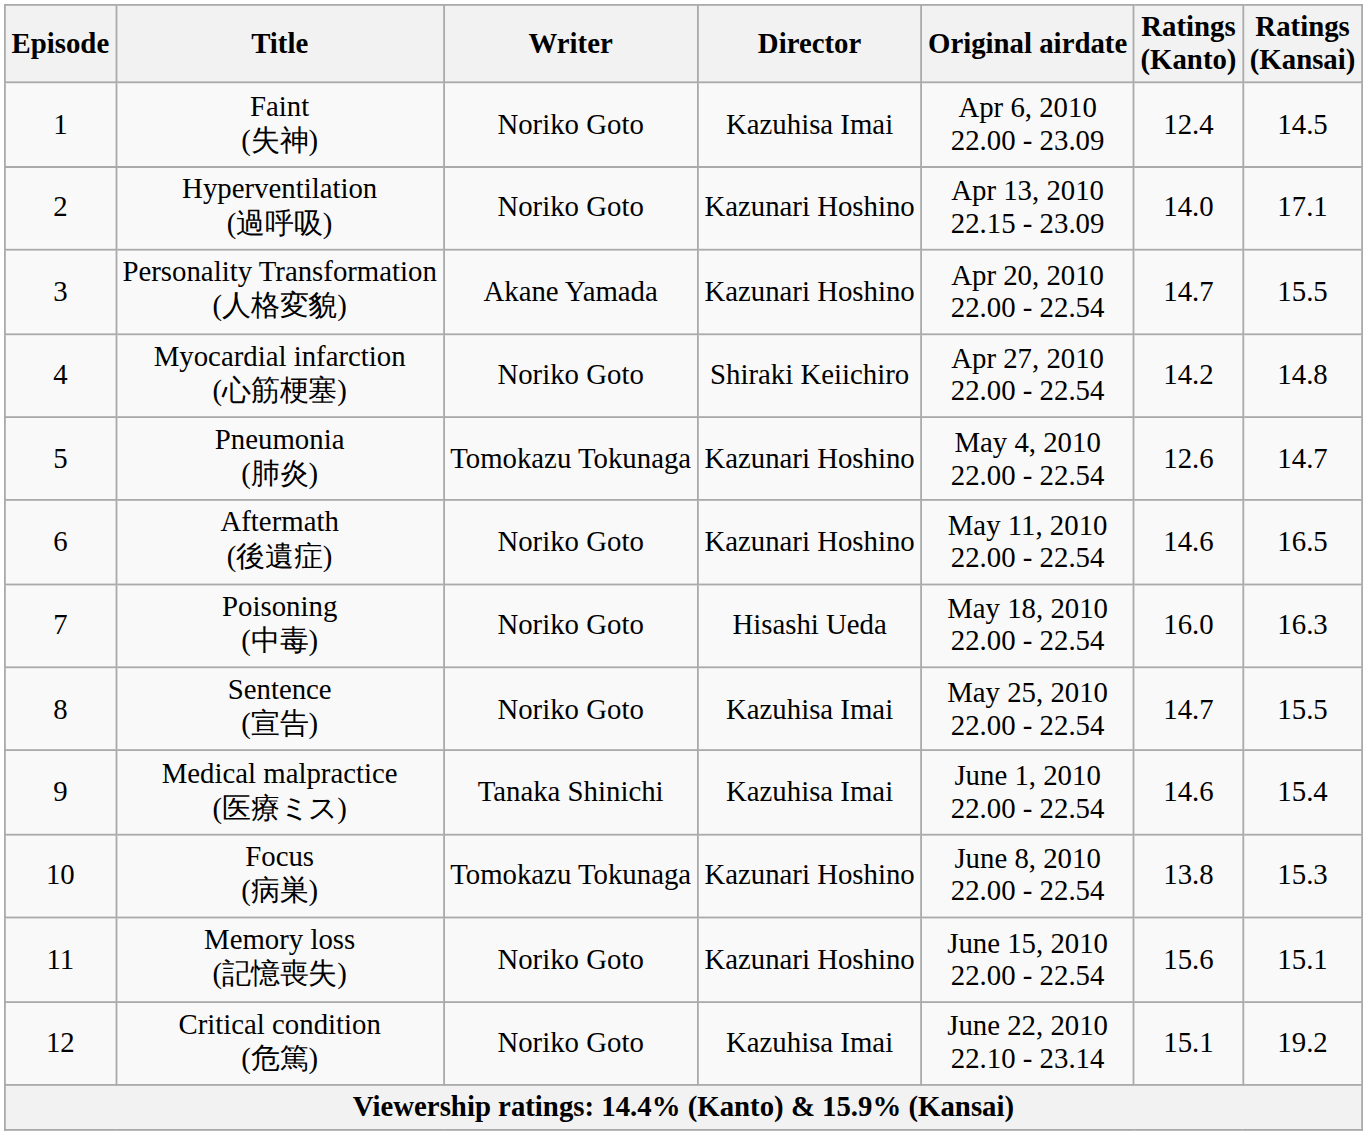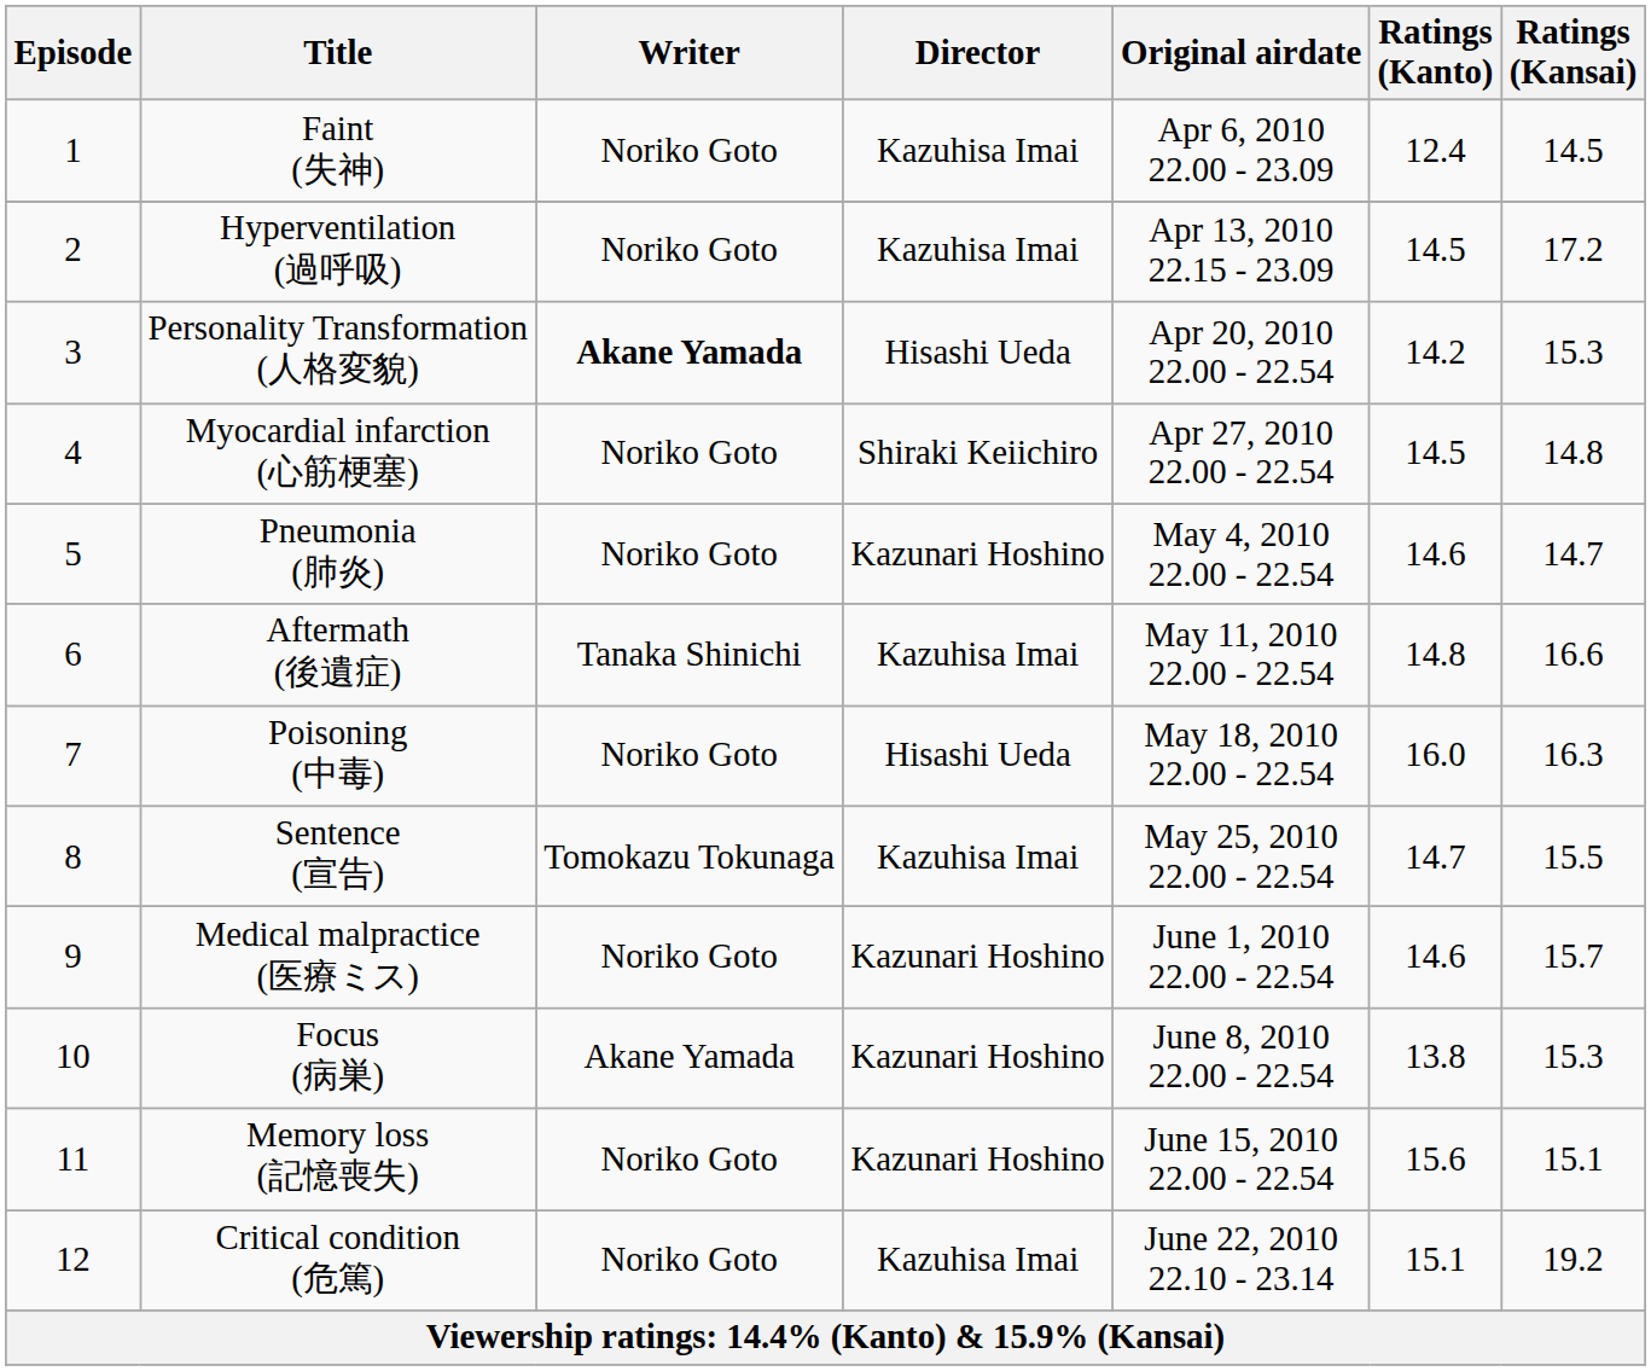Hyperventilation (過呼吸) | Director: Kazunari Hoshino -> Kazuhisa Imai
Hyperventilation (過呼吸) | Ratings (Kanto): 14.0 -> 14.5
Hyperventilation (過呼吸) | Ratings (Kansai): 17.1 -> 17.2
Personality Transformation (人格変貌) | Writer: normal -> bold
Personality Transformation (人格変貌) | Director: Kazunari Hoshino -> Hisashi Ueda
Personality Transformation (人格変貌) | Ratings (Kanto): 14.7 -> 14.2
Personality Transformation (人格変貌) | Ratings (Kansai): 15.5 -> 15.3
Myocardial infarction (心筋梗塞) | Ratings (Kanto): 14.2 -> 14.5
Pneumonia (肺炎) | Writer: Tomokazu Tokunaga -> Noriko Goto
Pneumonia (肺炎) | Ratings (Kanto): 12.6 -> 14.6
Aftermath (後遺症) | Writer: Noriko Goto -> Tanaka Shinichi
Aftermath (後遺症) | Director: Kazunari Hoshino -> Kazuhisa Imai
Aftermath (後遺症) | Ratings (Kanto): 14.6 -> 14.8
Aftermath (後遺症) | Ratings (Kansai): 16.5 -> 16.6
Sentence (宣告) | Writer: Noriko Goto -> Tomokazu Tokunaga
Medical malpractice (医療ミス) | Writer: Tanaka Shinichi -> Noriko Goto
Medical malpractice (医療ミス) | Director: Kazuhisa Imai -> Kazunari Hoshino
Medical malpractice (医療ミス) | Ratings (Kansai): 15.4 -> 15.7
Focus (病巣) | Writer: Tomokazu Tokunaga -> Akane Yamada
